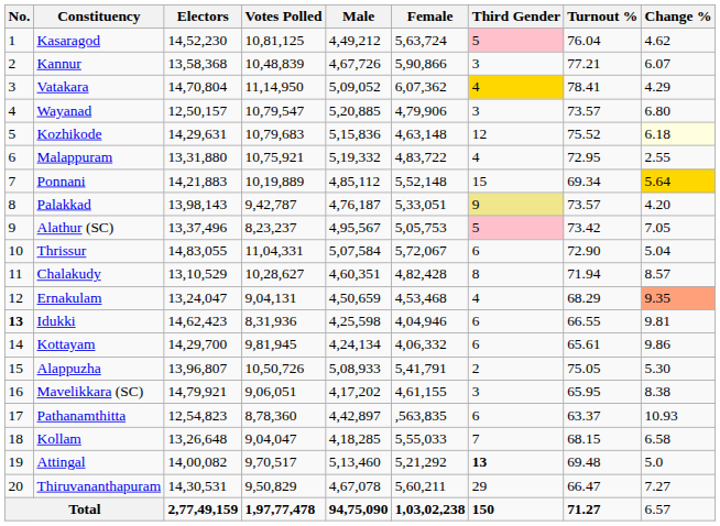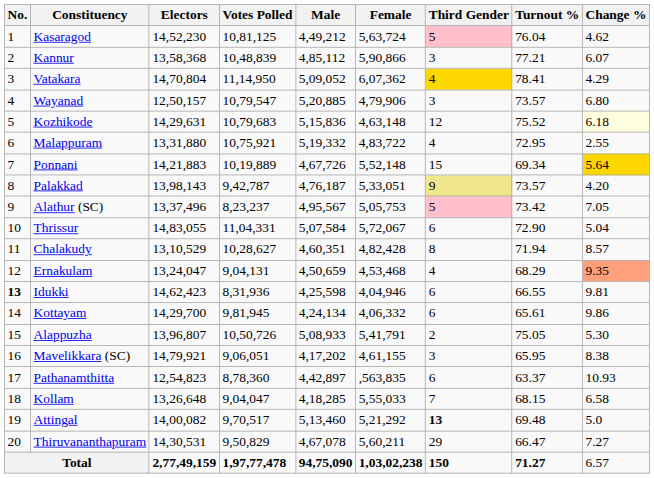Kannur | Male: 4,67,726 -> 4,85,112
Ponnani | Male: 4,85,112 -> 4,67,726
